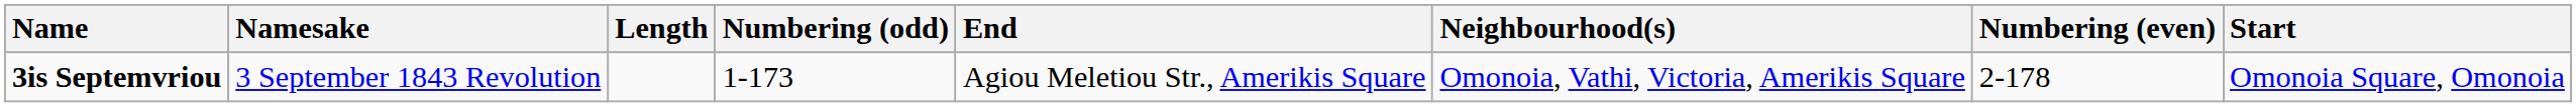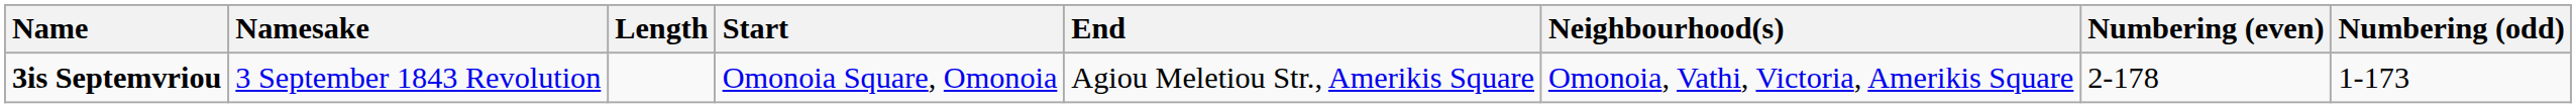columns swapped: Start <-> Numbering (odd)
